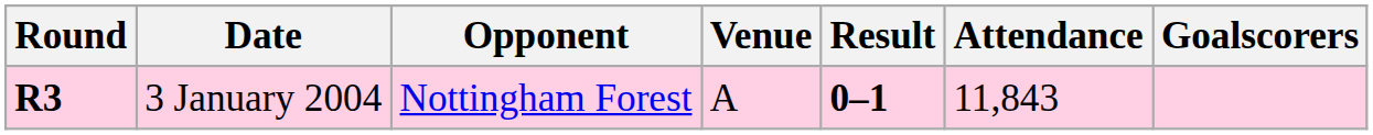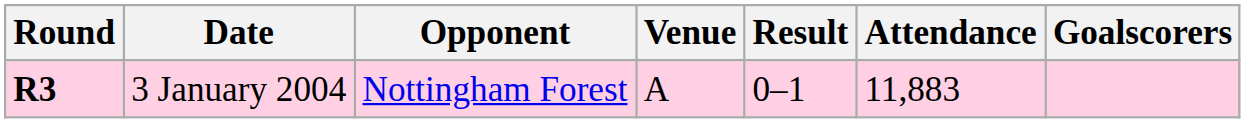3 January 2004 | Result: bold -> normal
3 January 2004 | Attendance: 11,843 -> 11,883
